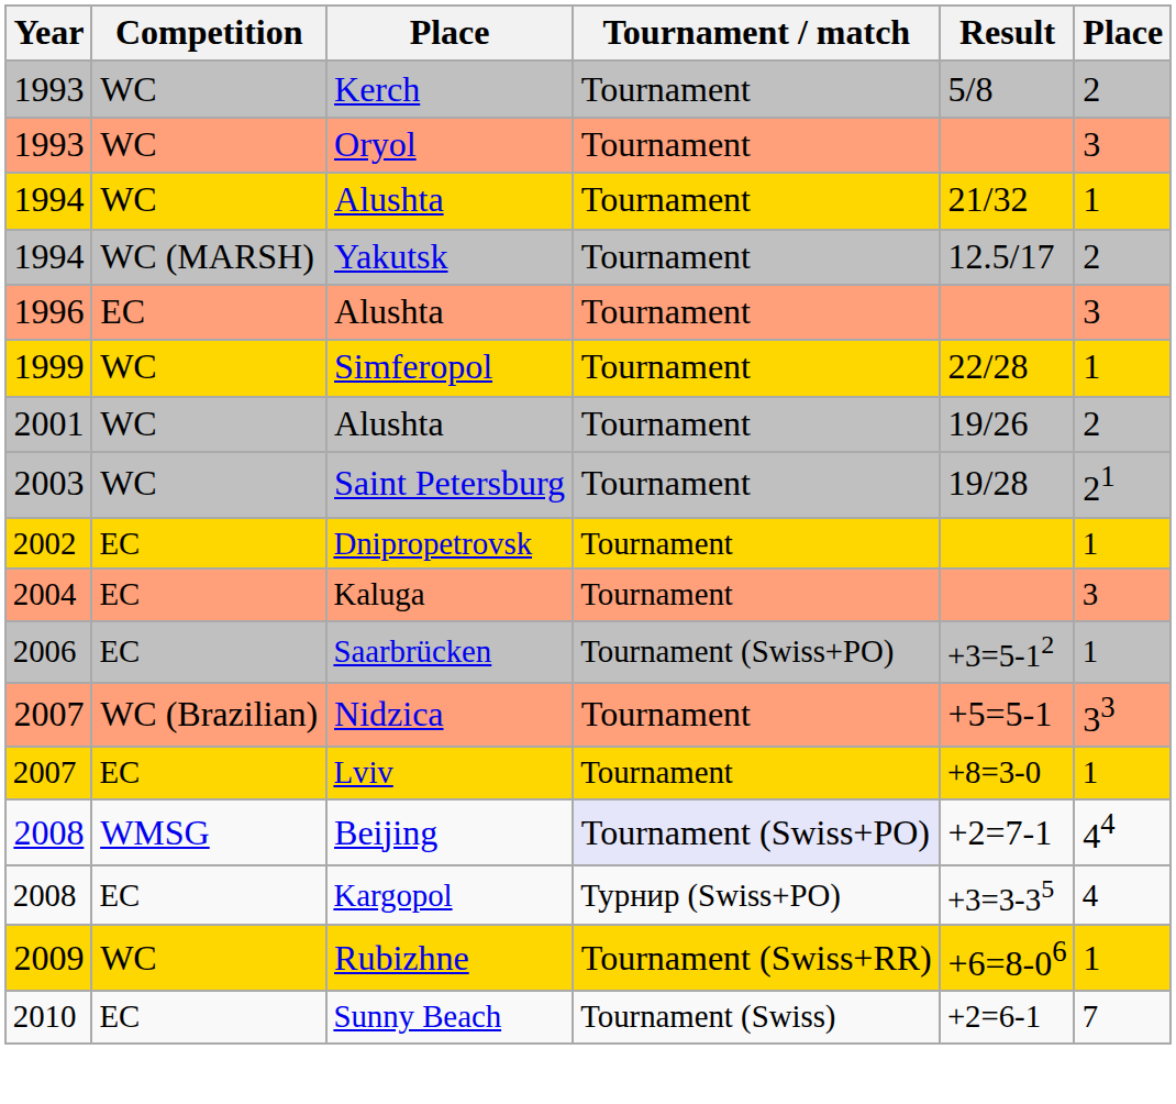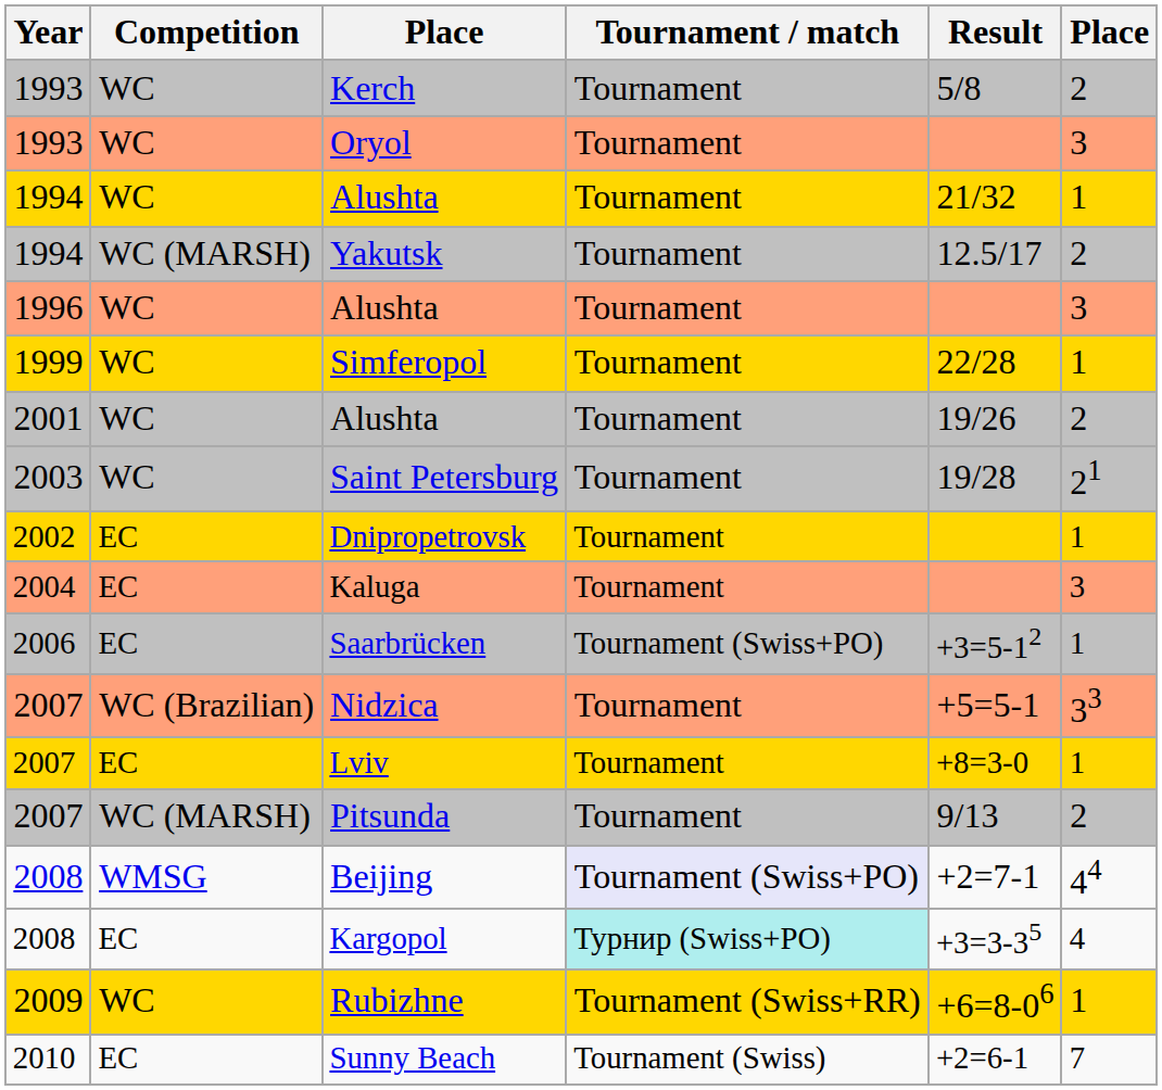1996 / Alushta | Competition: EC -> WC
+ row: 2007 | WC (MARSH) | Pitsunda | Tournament | 9/13 | 2
Kargopol | Tournament / match: no background -> paleturquoise background
